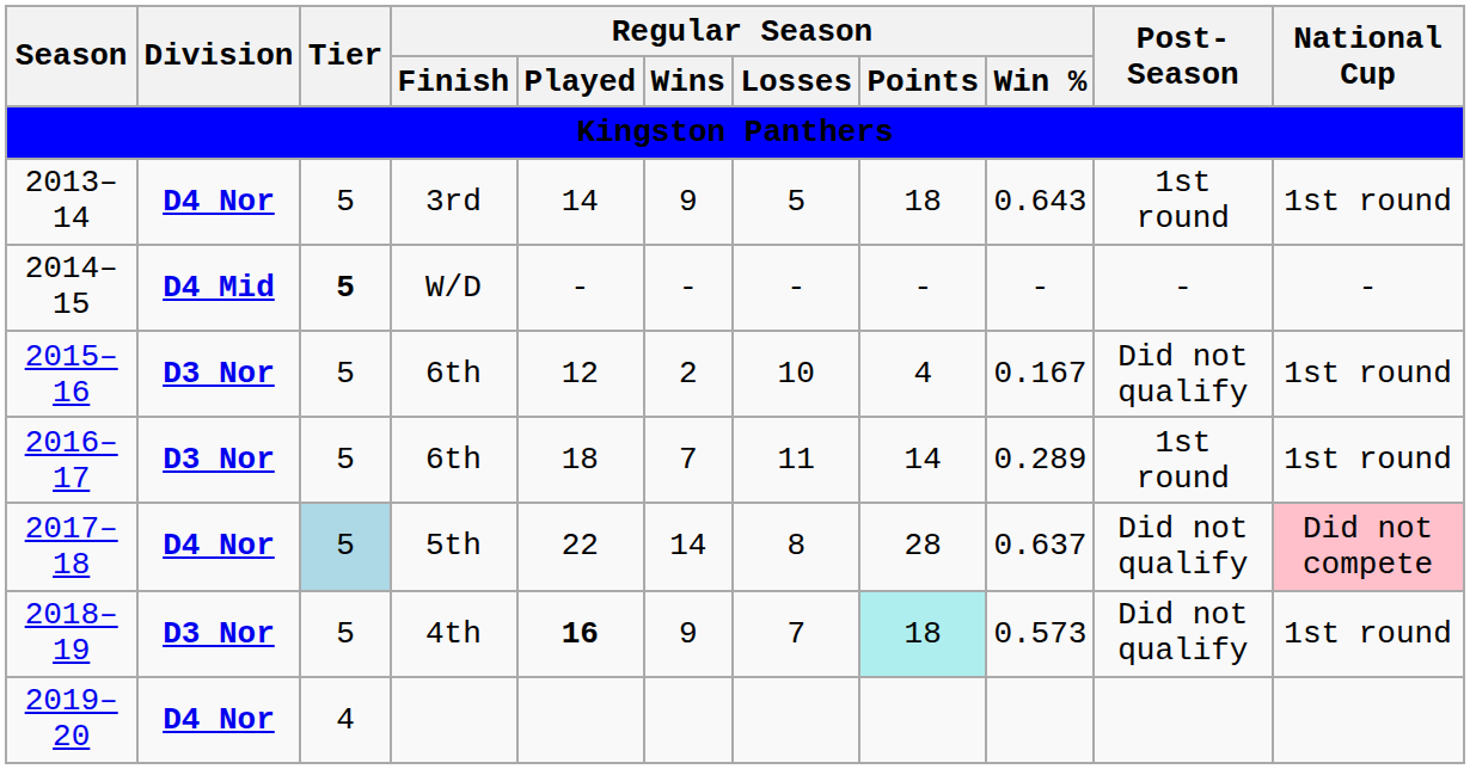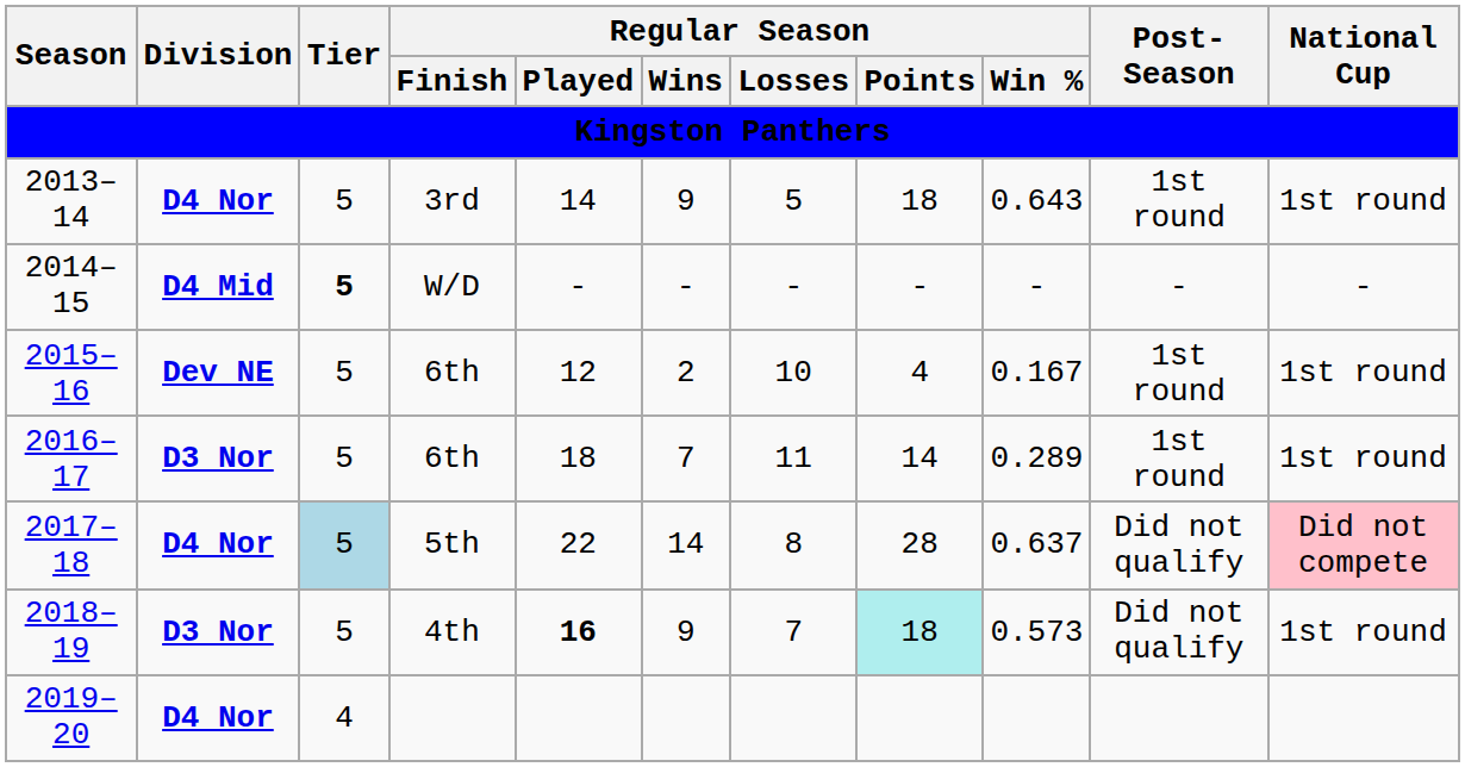2015–16 | Division: D3 Nor -> Dev NE
2015–16 | Post-Season: Did not qualify -> 1st round
